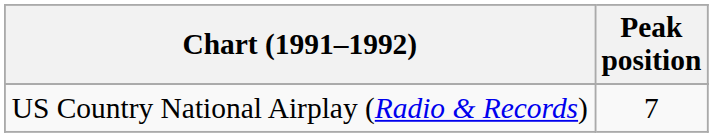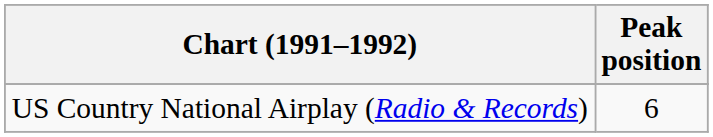US Country National Airplay (Radio & Records) | Peak position: 7 -> 6
